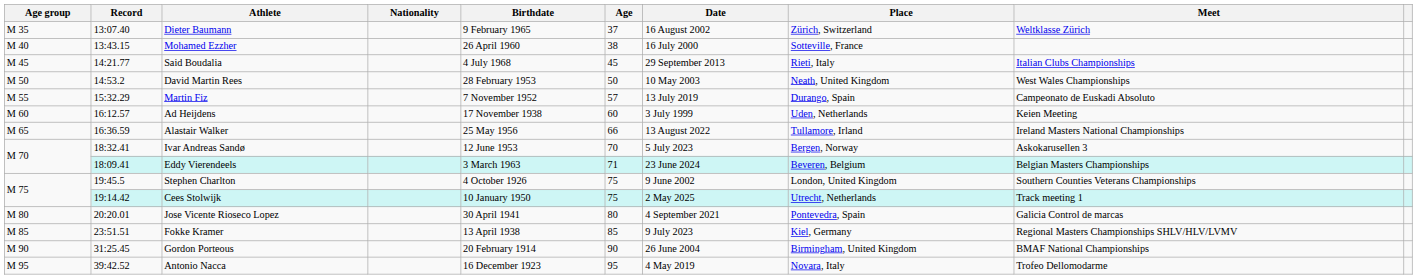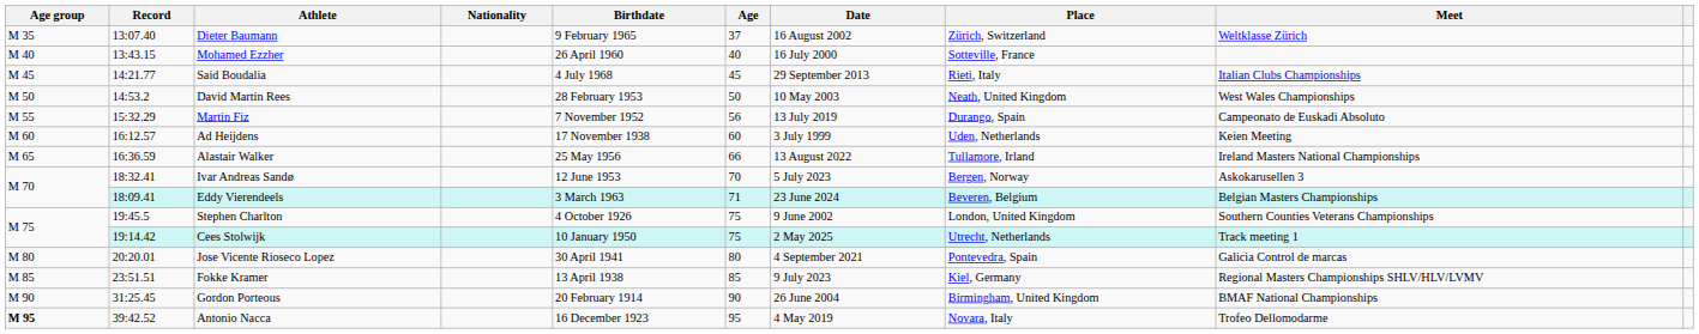Mohamed Ezzher | Age: 38 -> 40
Martin Fiz | Age: 57 -> 56
Antonio Nacca | Age group: normal -> bold
